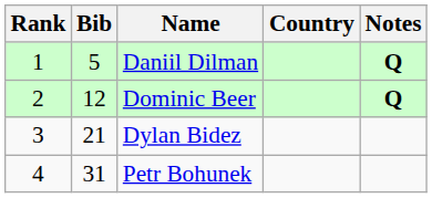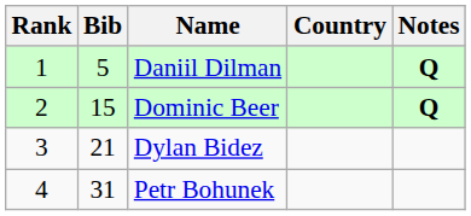Dominic Beer | Bib: 12 -> 15
